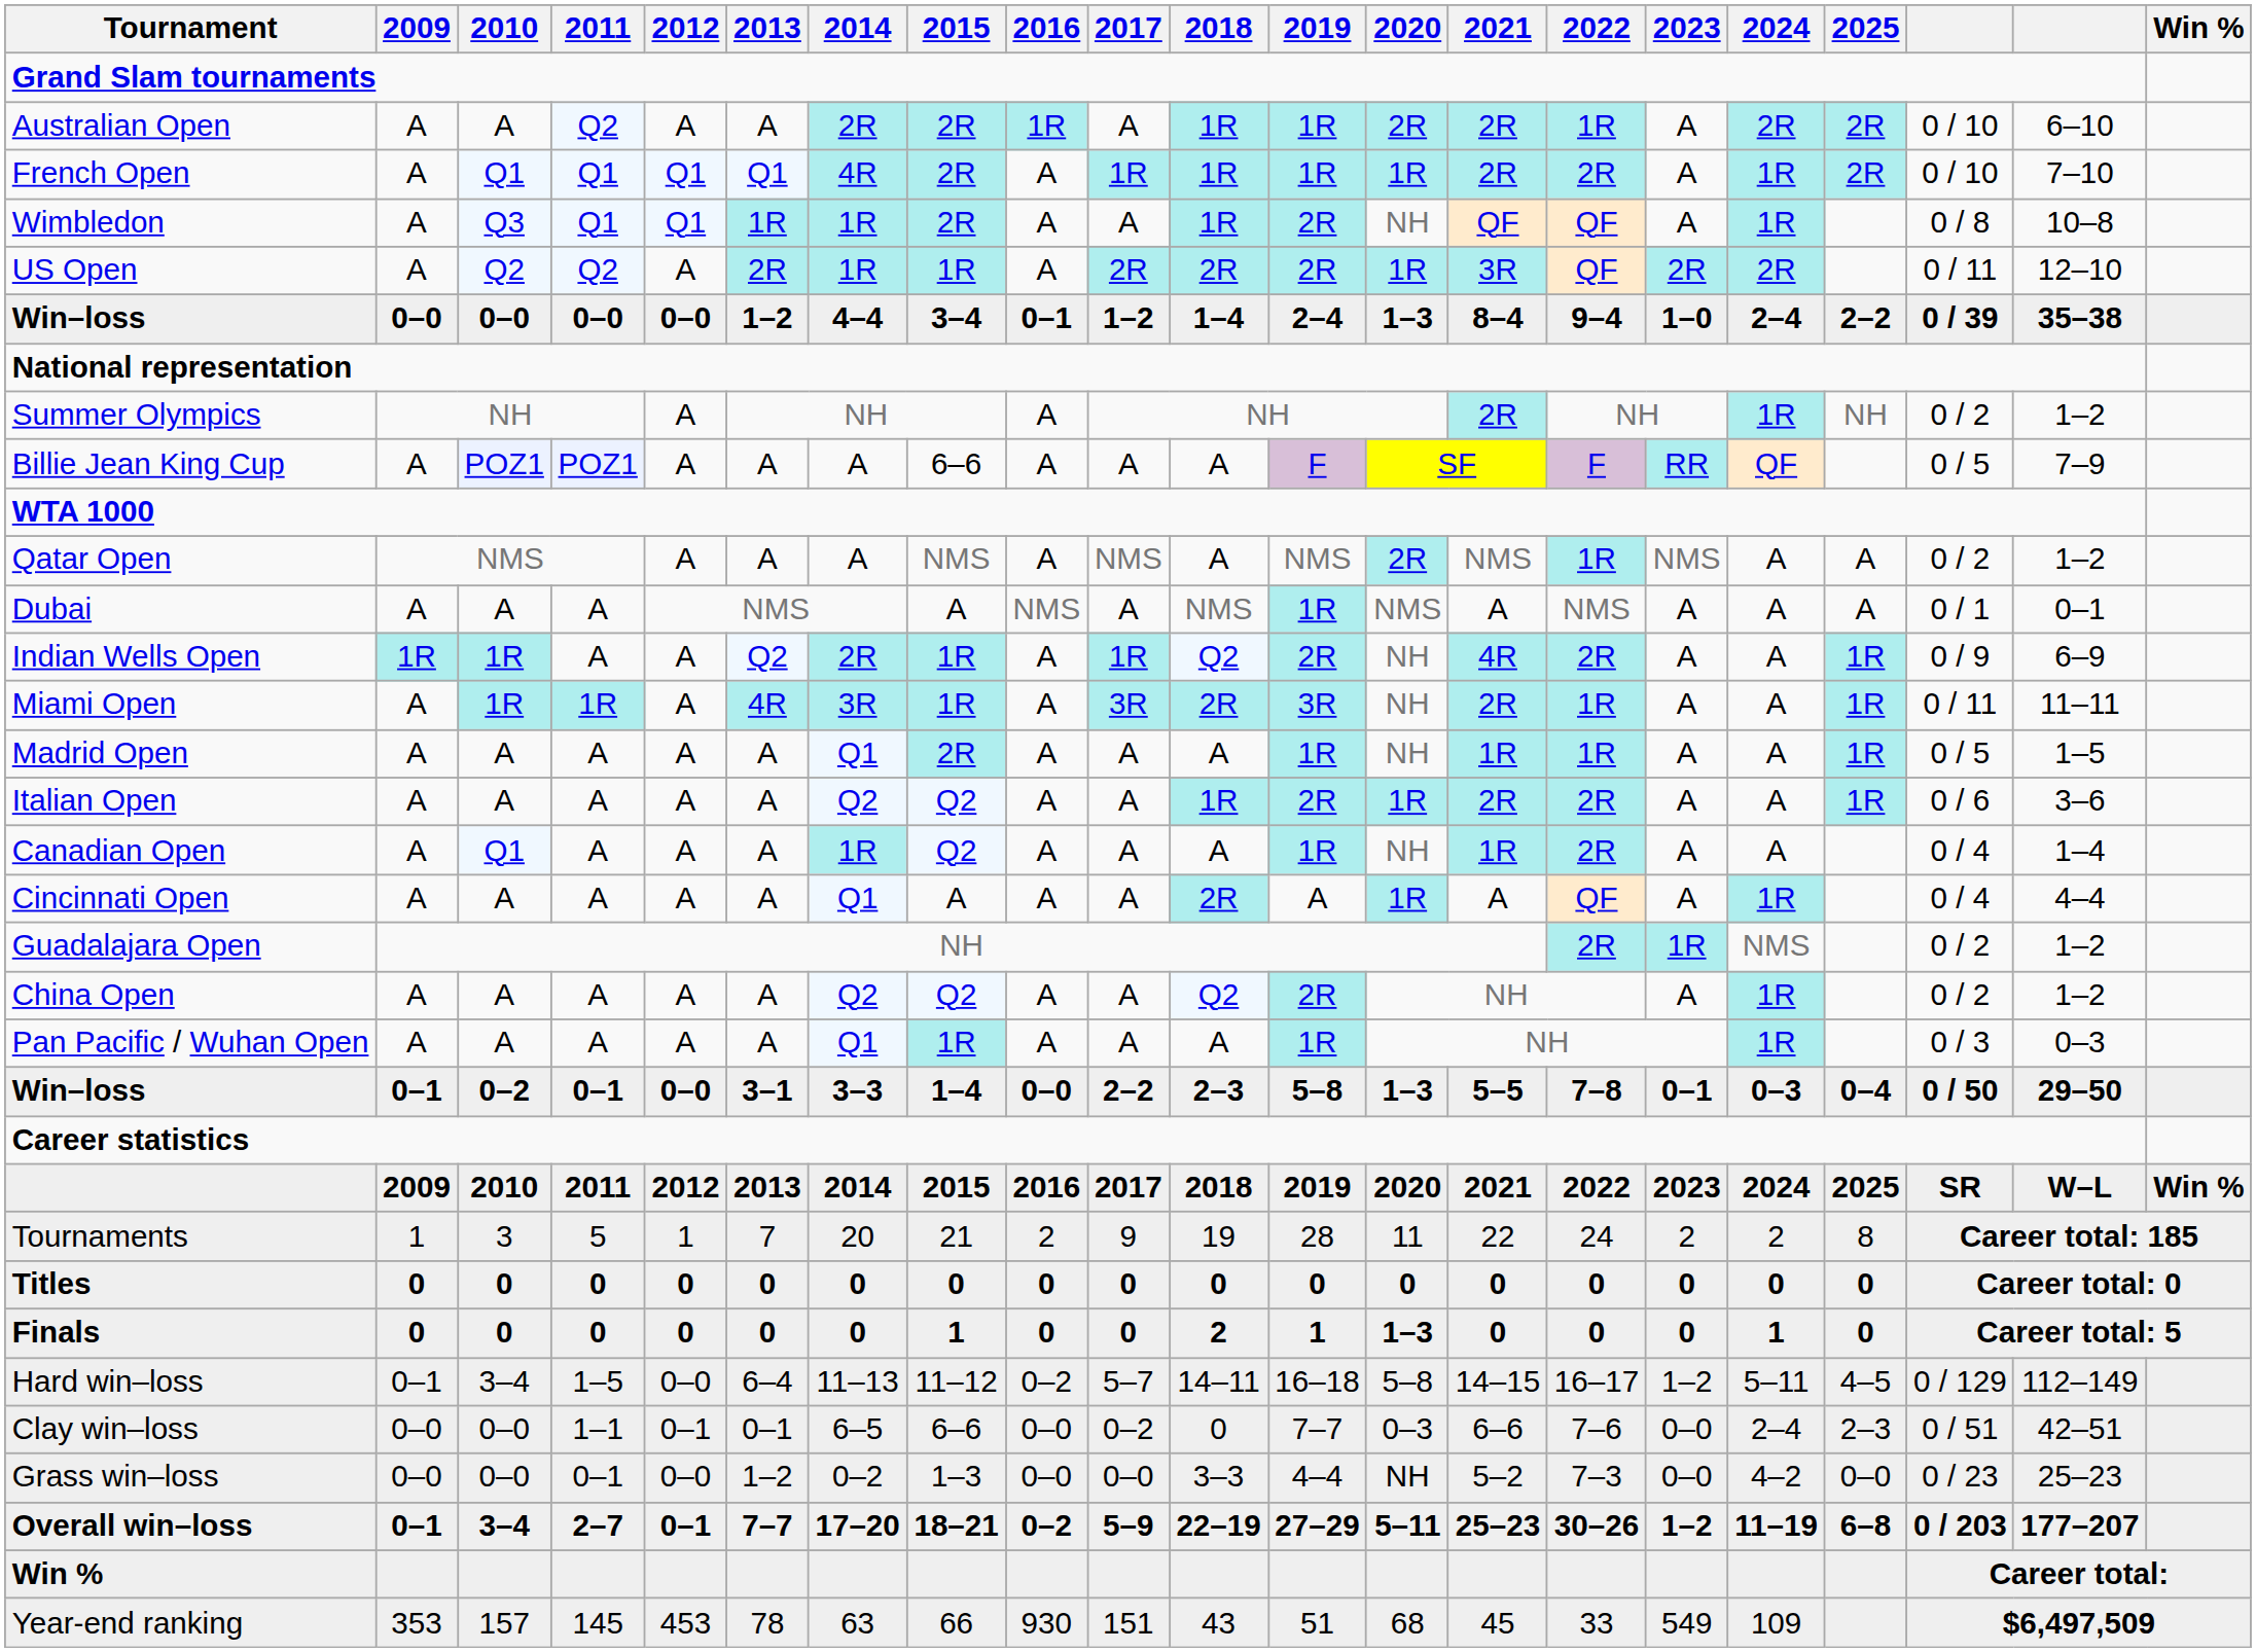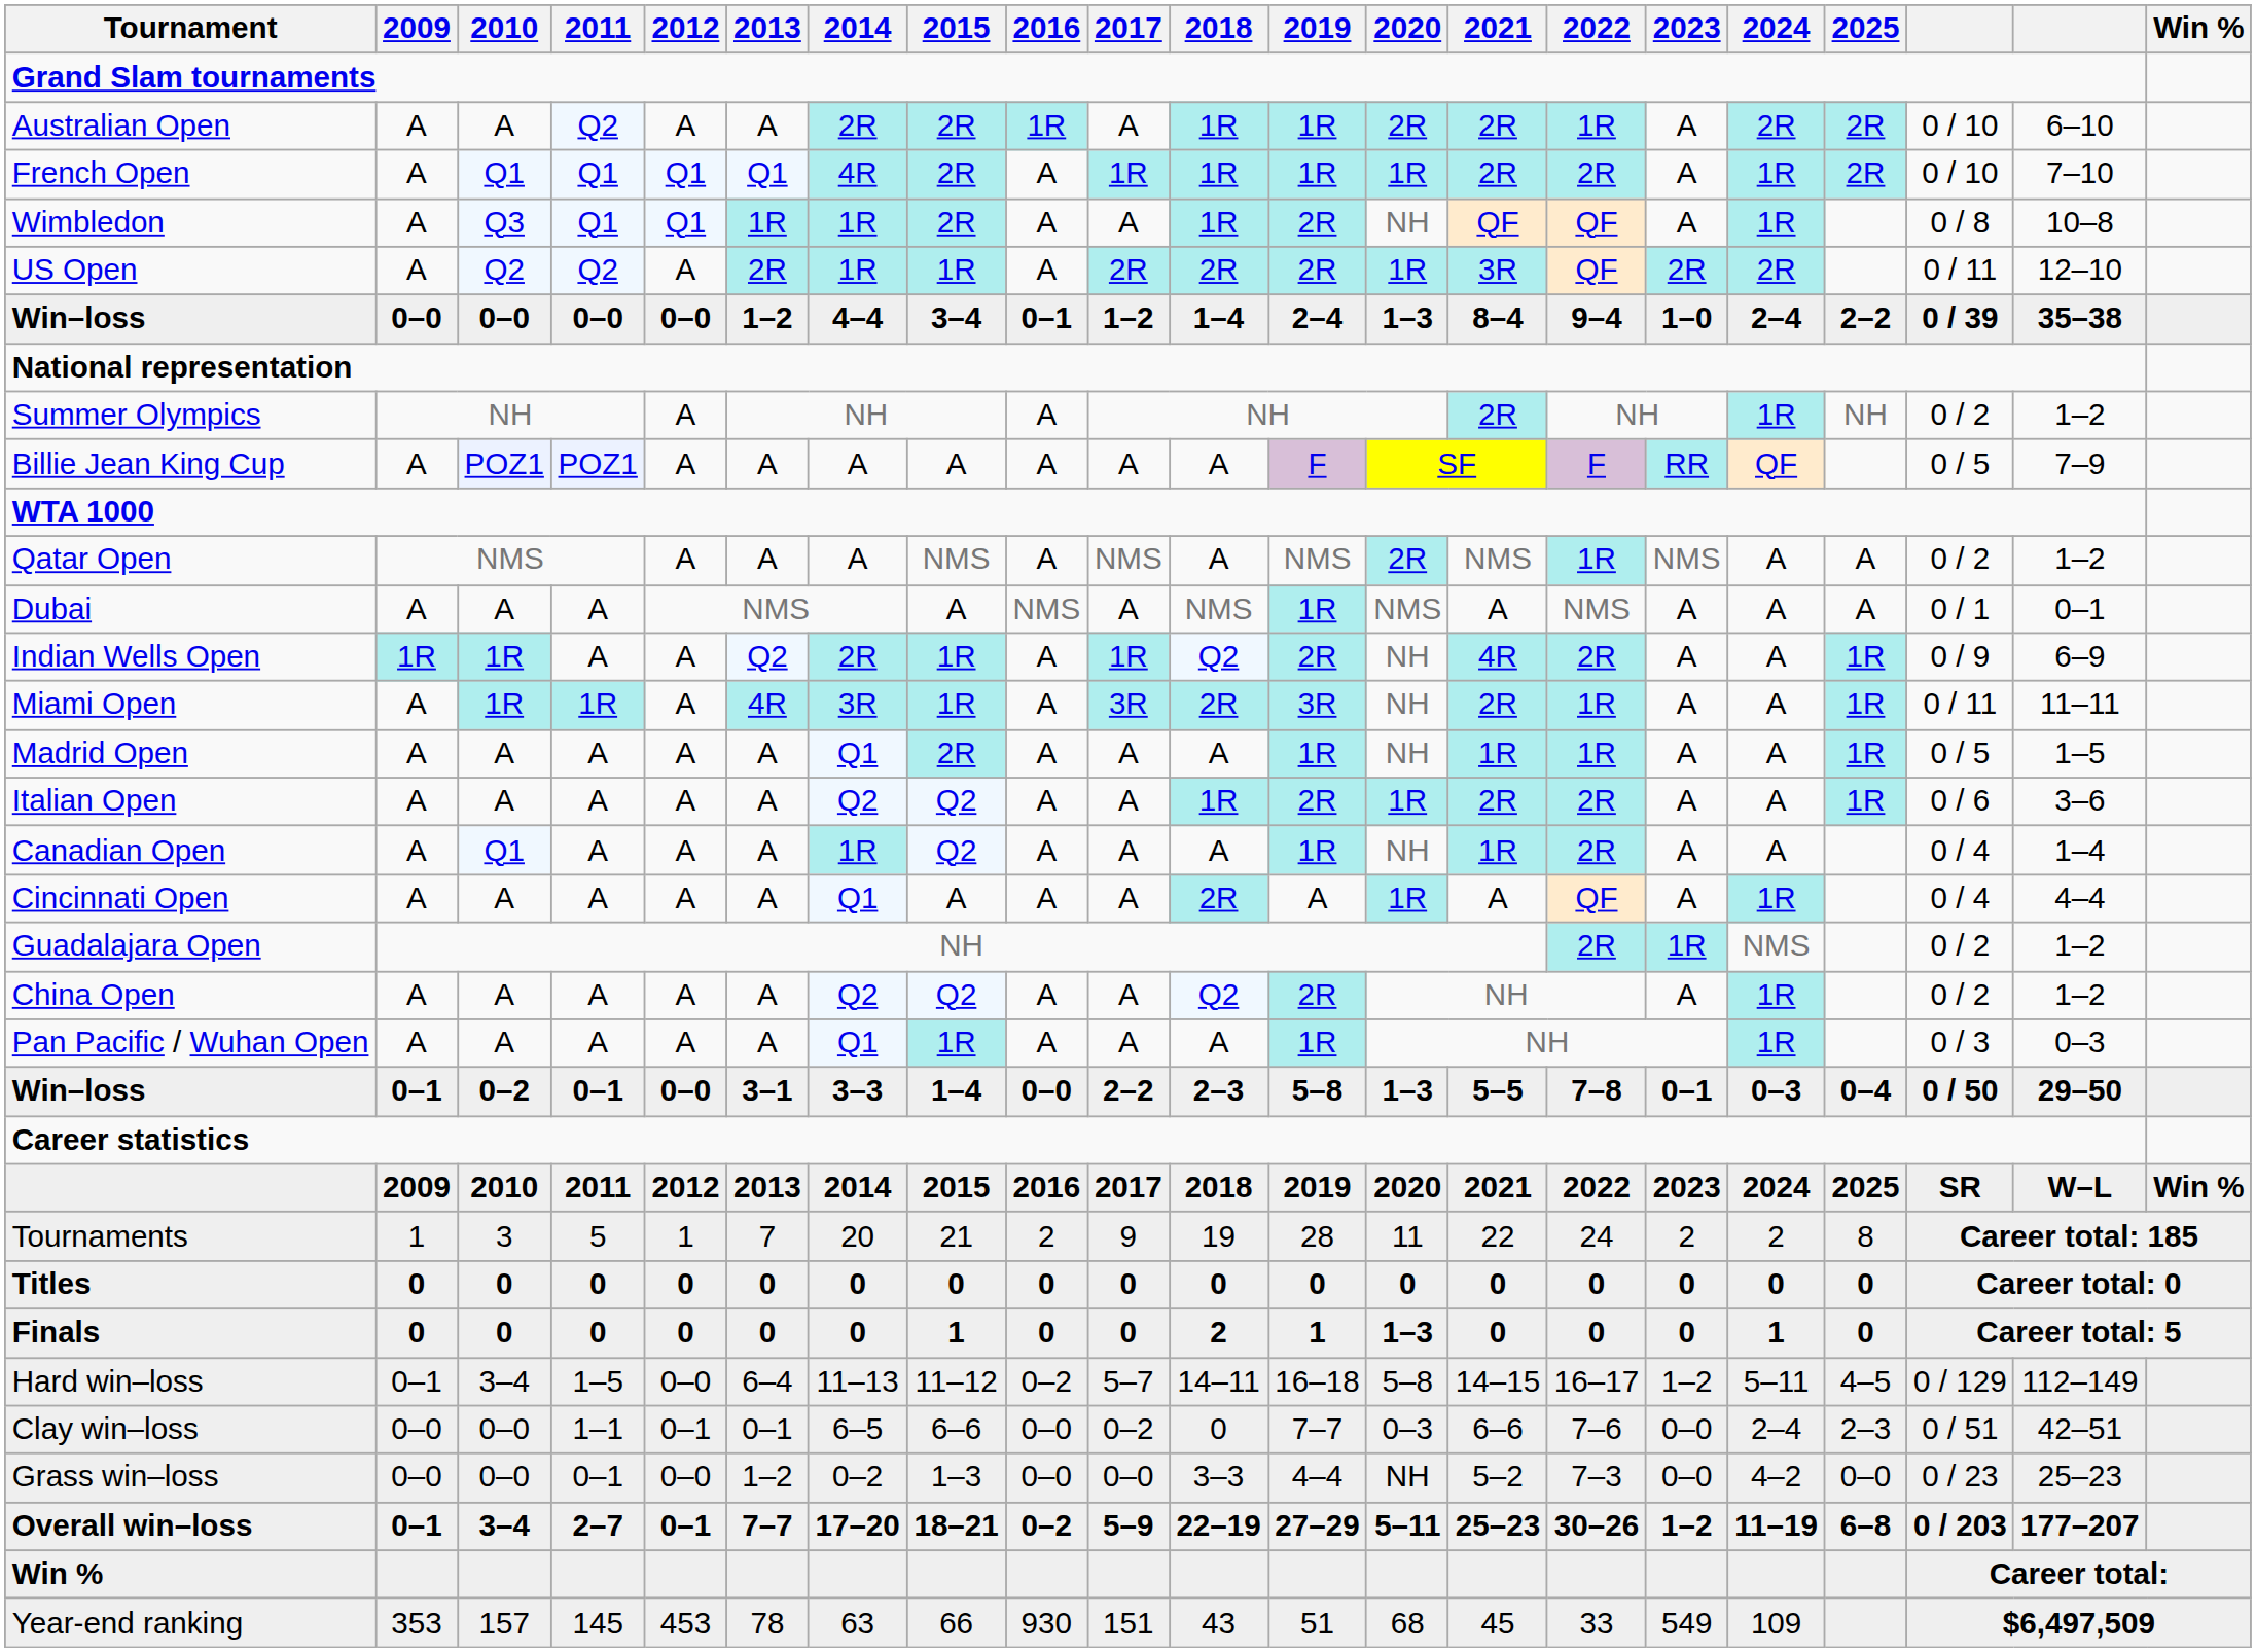Billie Jean King Cup | 2015: 6–6 -> A
